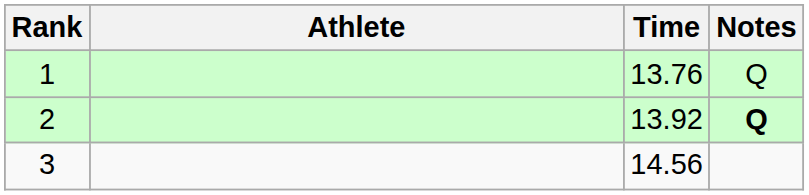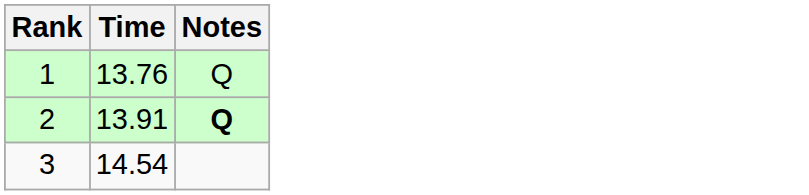- column: Athlete
2 | Time: 13.92 -> 13.91
3 | Time: 14.56 -> 14.54
